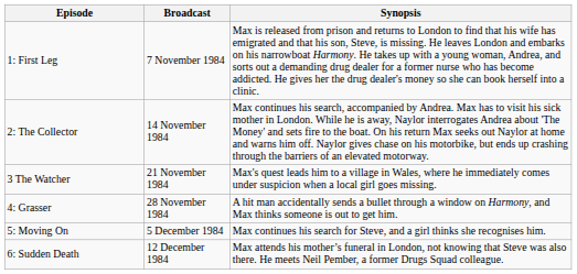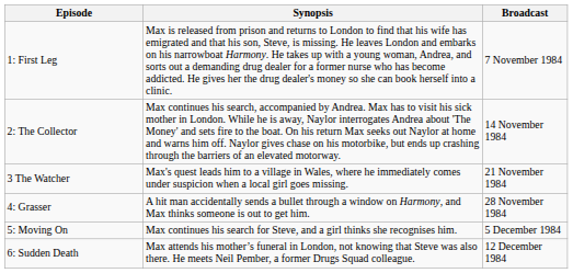columns swapped: Broadcast <-> Synopsis
